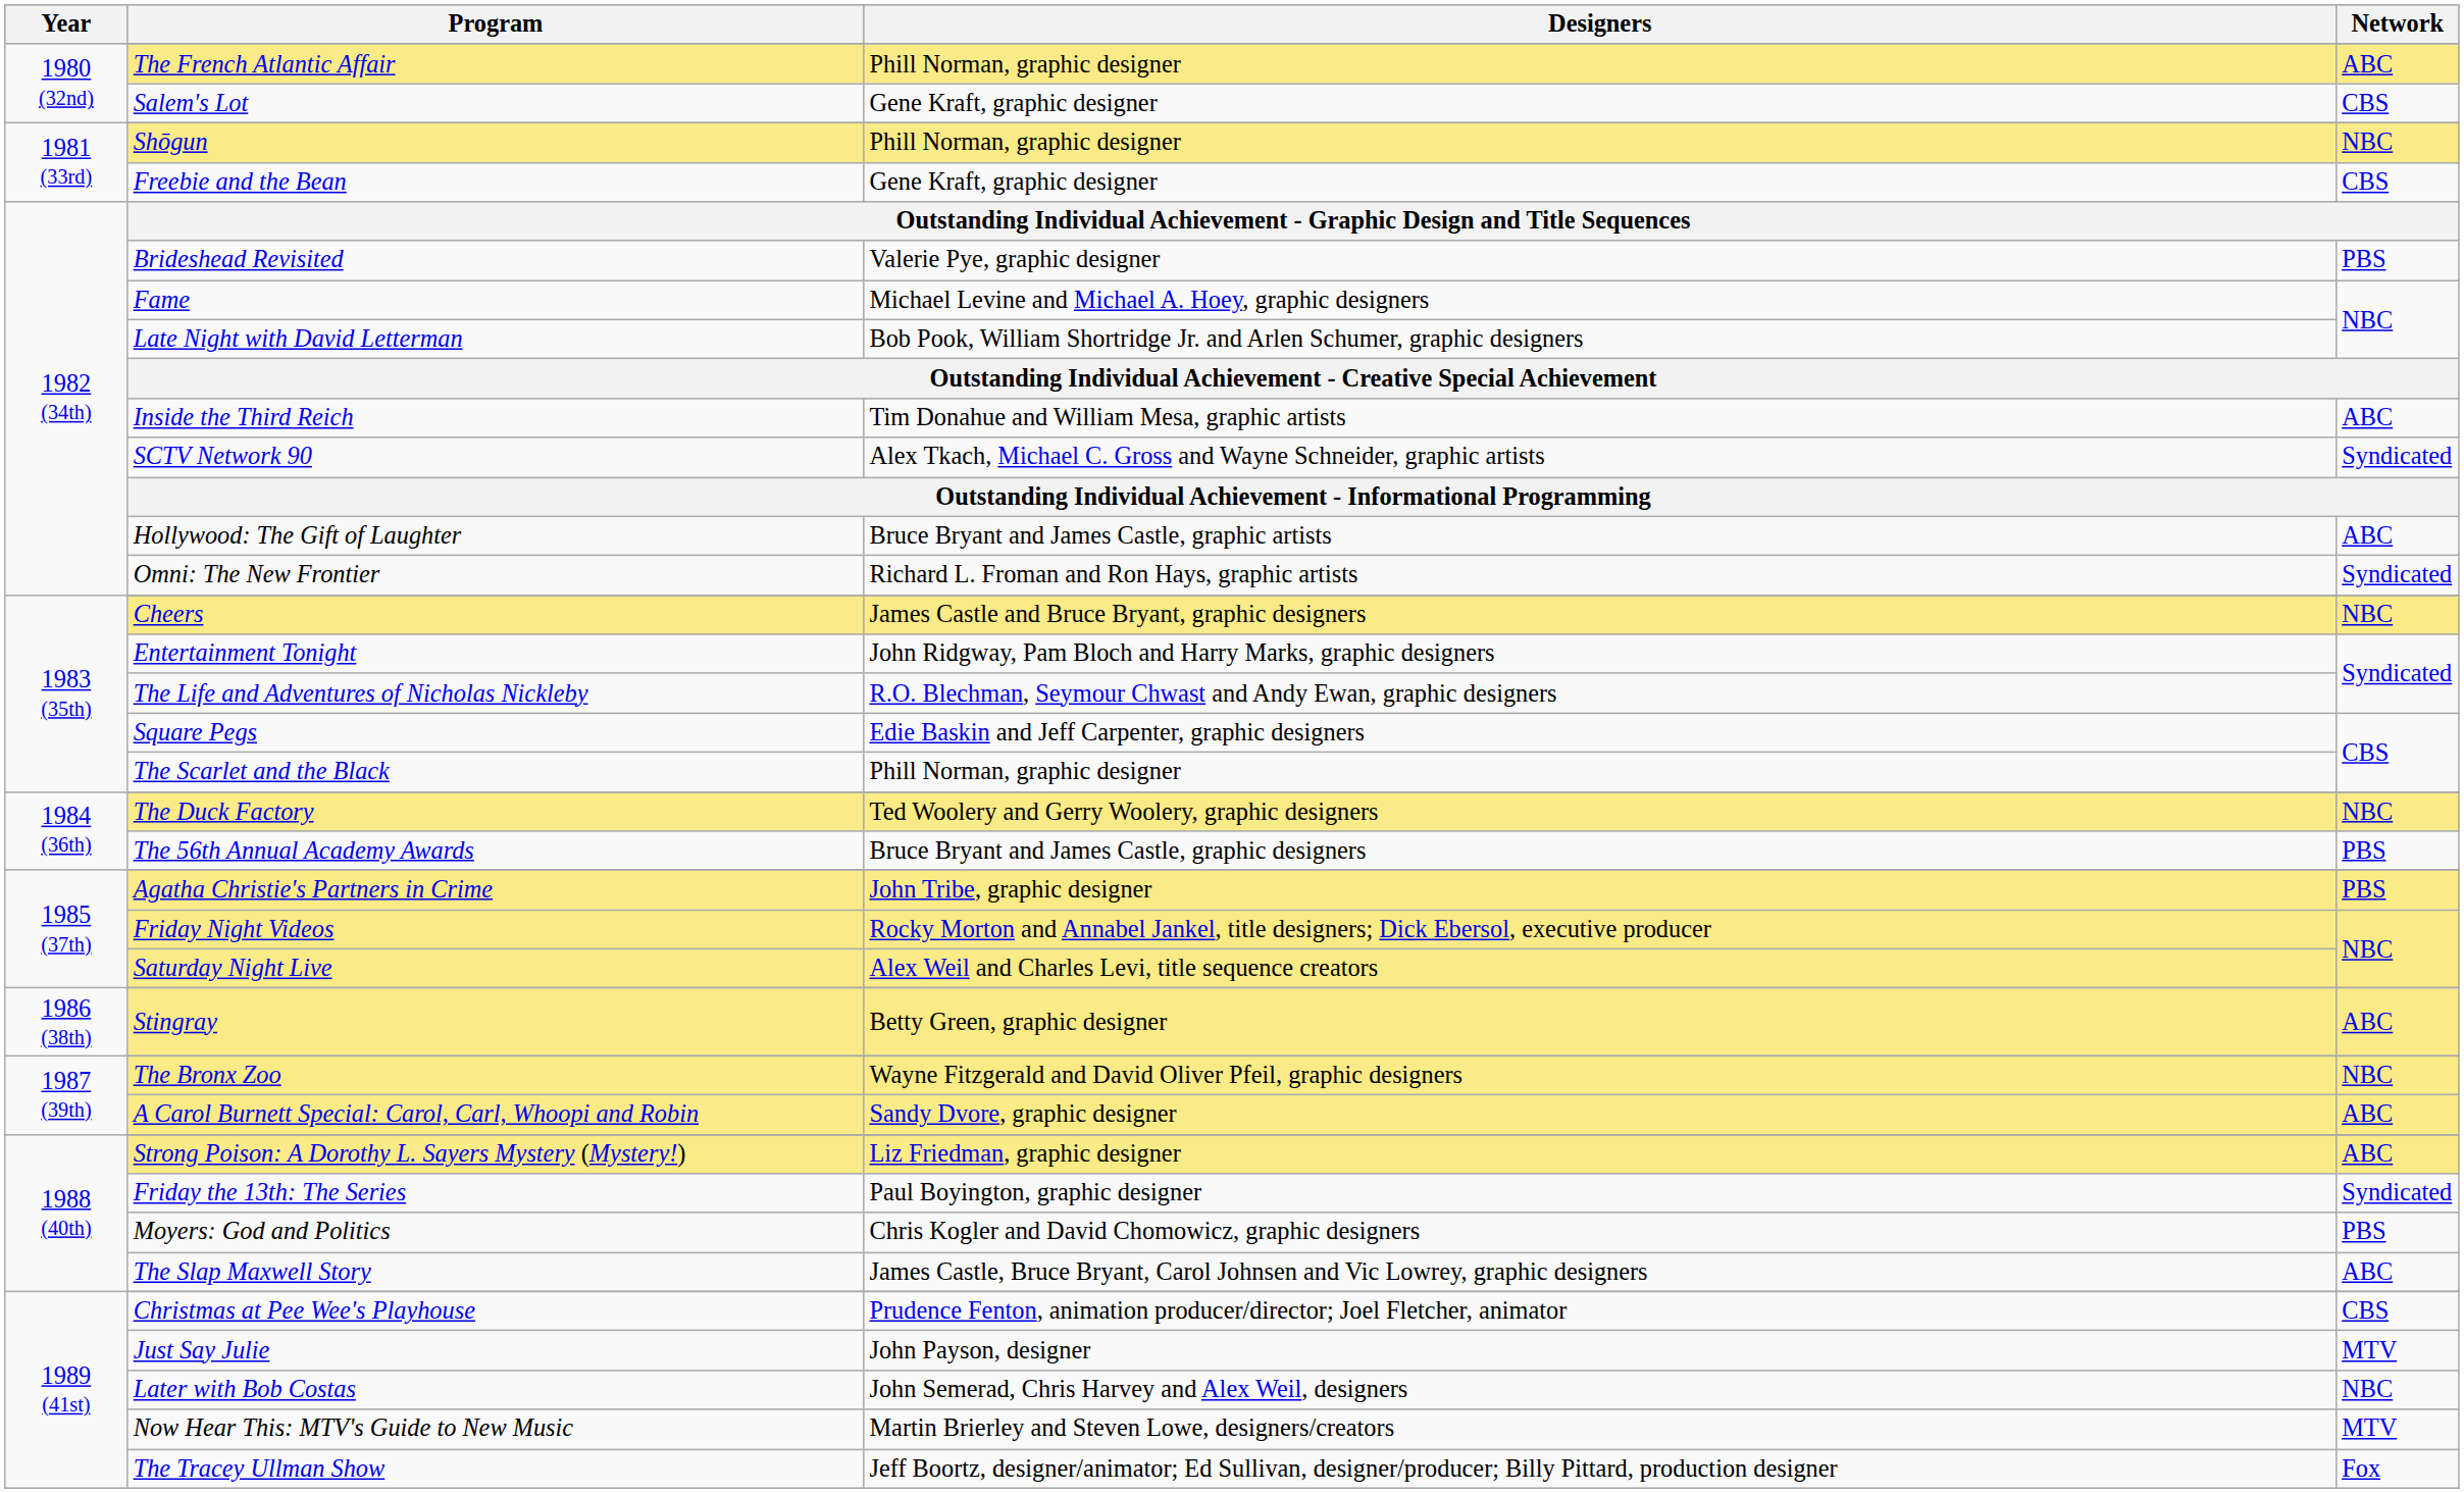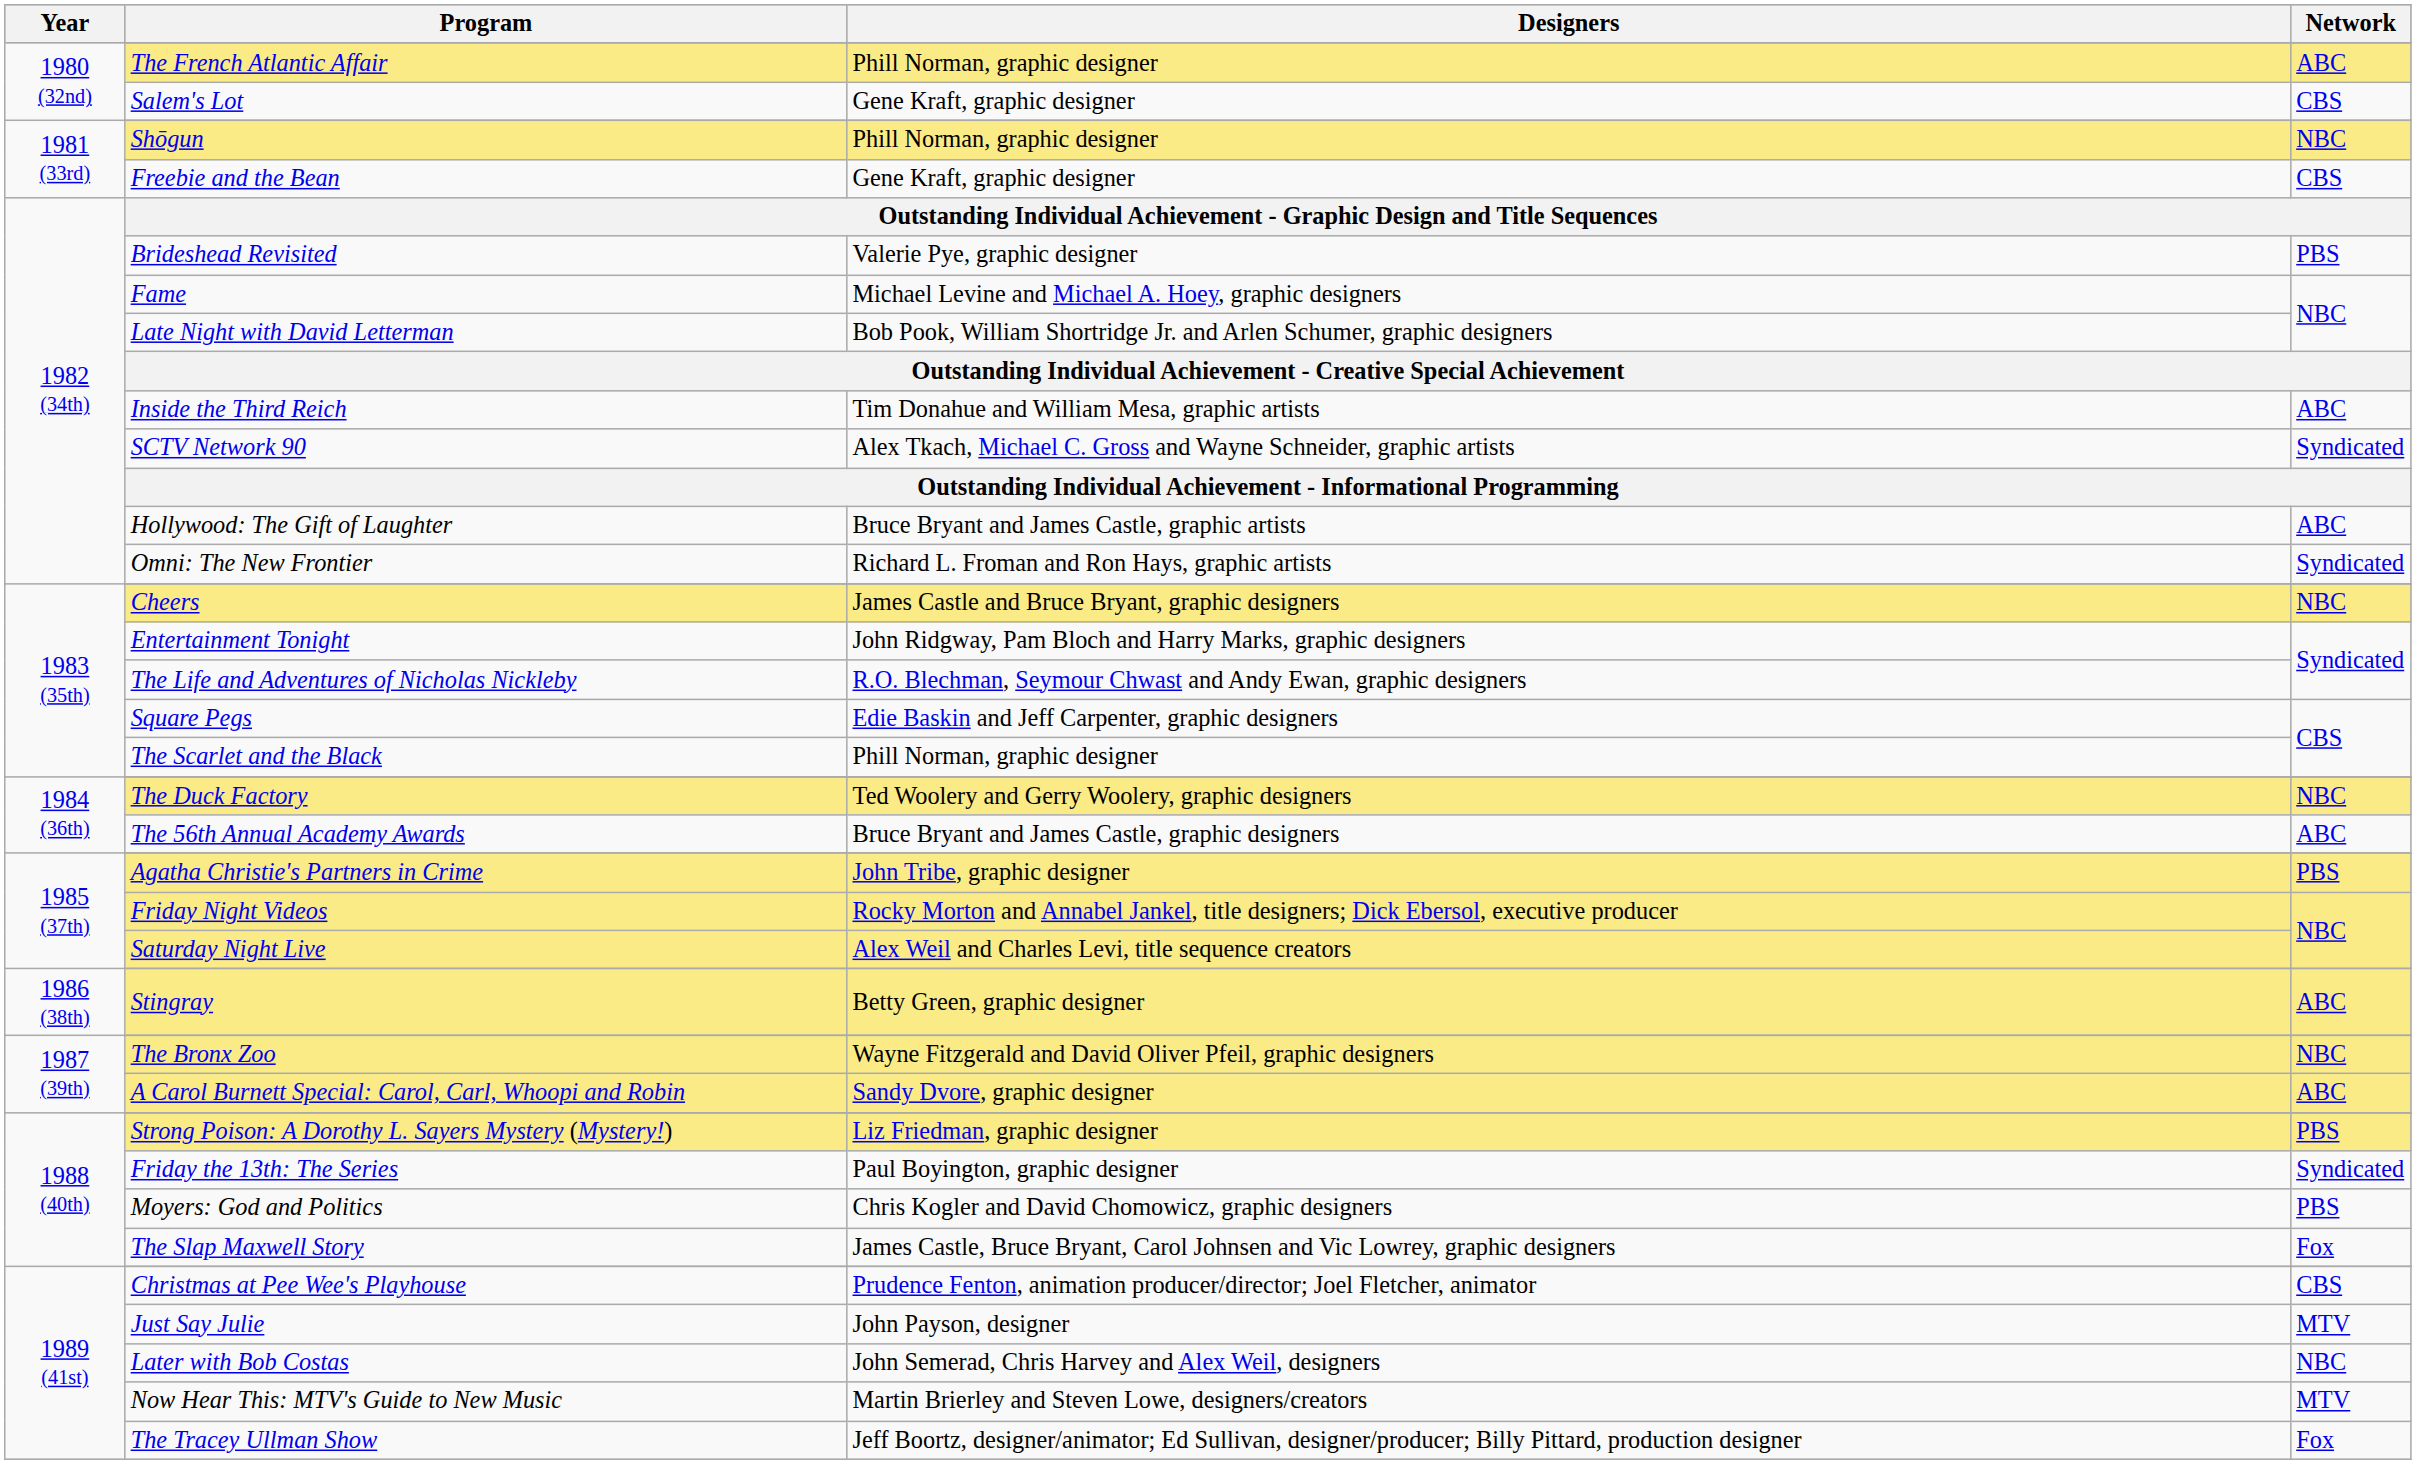The 56th Annual Academy Awards | Network: PBS -> ABC
Strong Poison: A Dorothy L. Sayers Mystery (Mystery!) | Network: ABC -> PBS
The Slap Maxwell Story | Network: ABC -> Fox
